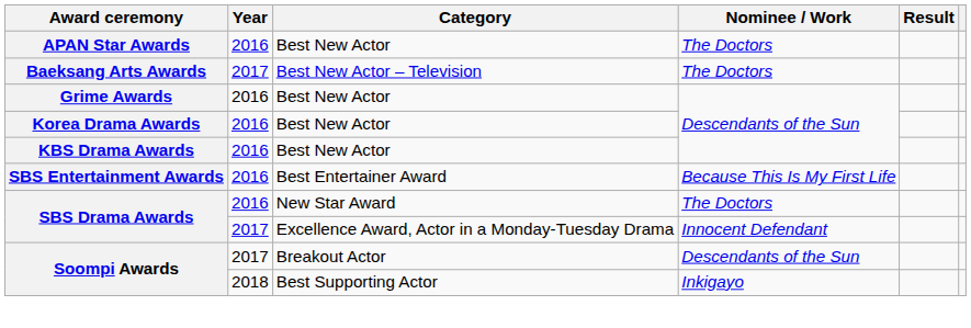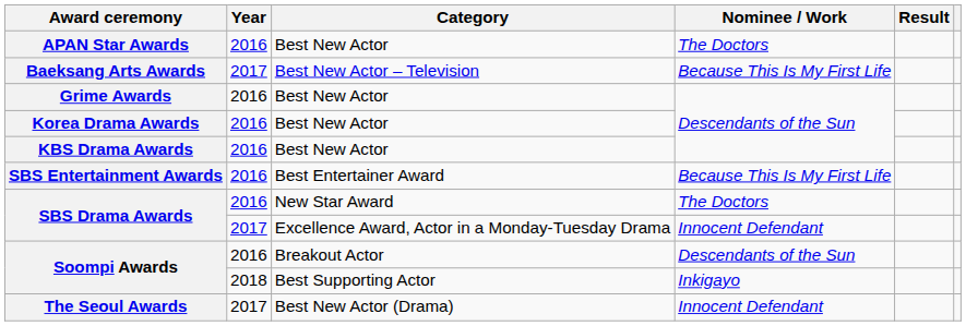Baeksang Arts Awards | Nominee / Work: The Doctors -> Because This Is My First Life
Soompi Awards / Breakout Actor | Year: 2017 -> 2016
+ row: The Seoul Awards | 2017 | Best New Actor (Drama) | Innocent Defendant
